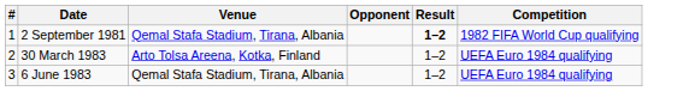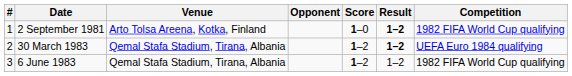+ column: Score | 1–0 | 1–2 | 1–2
2 September 1981 | Venue: Qemal Stafa Stadium, Tirana, Albania -> Arto Tolsa Areena, Kotka, Finland
30 March 1983 | Venue: Arto Tolsa Areena, Kotka, Finland -> Qemal Stafa Stadium, Tirana, Albania
30 March 1983 | Result: normal -> bold
6 June 1983 | Competition: UEFA Euro 1984 qualifying -> 1982 FIFA World Cup qualifying
